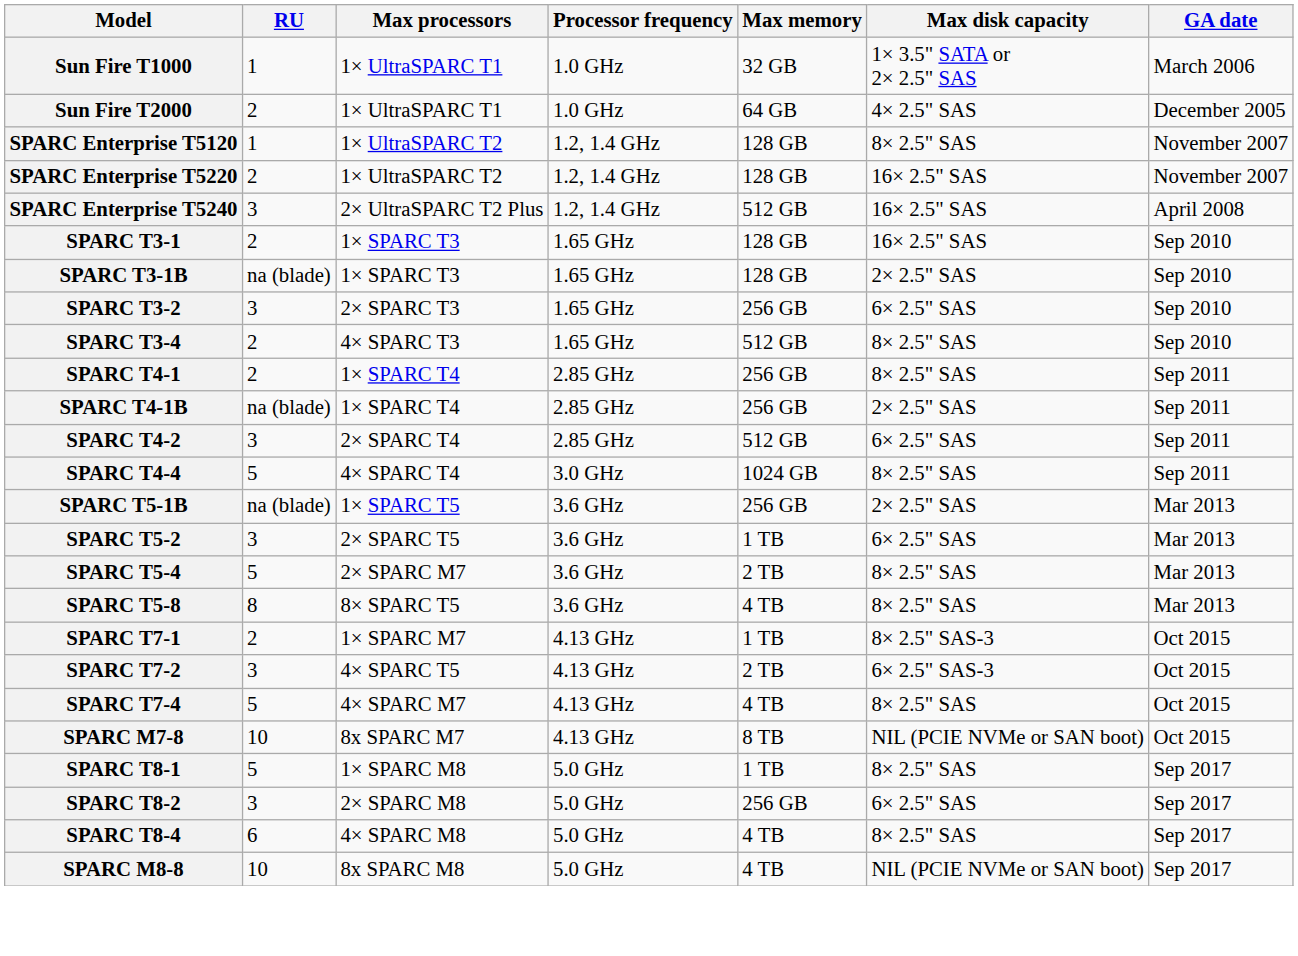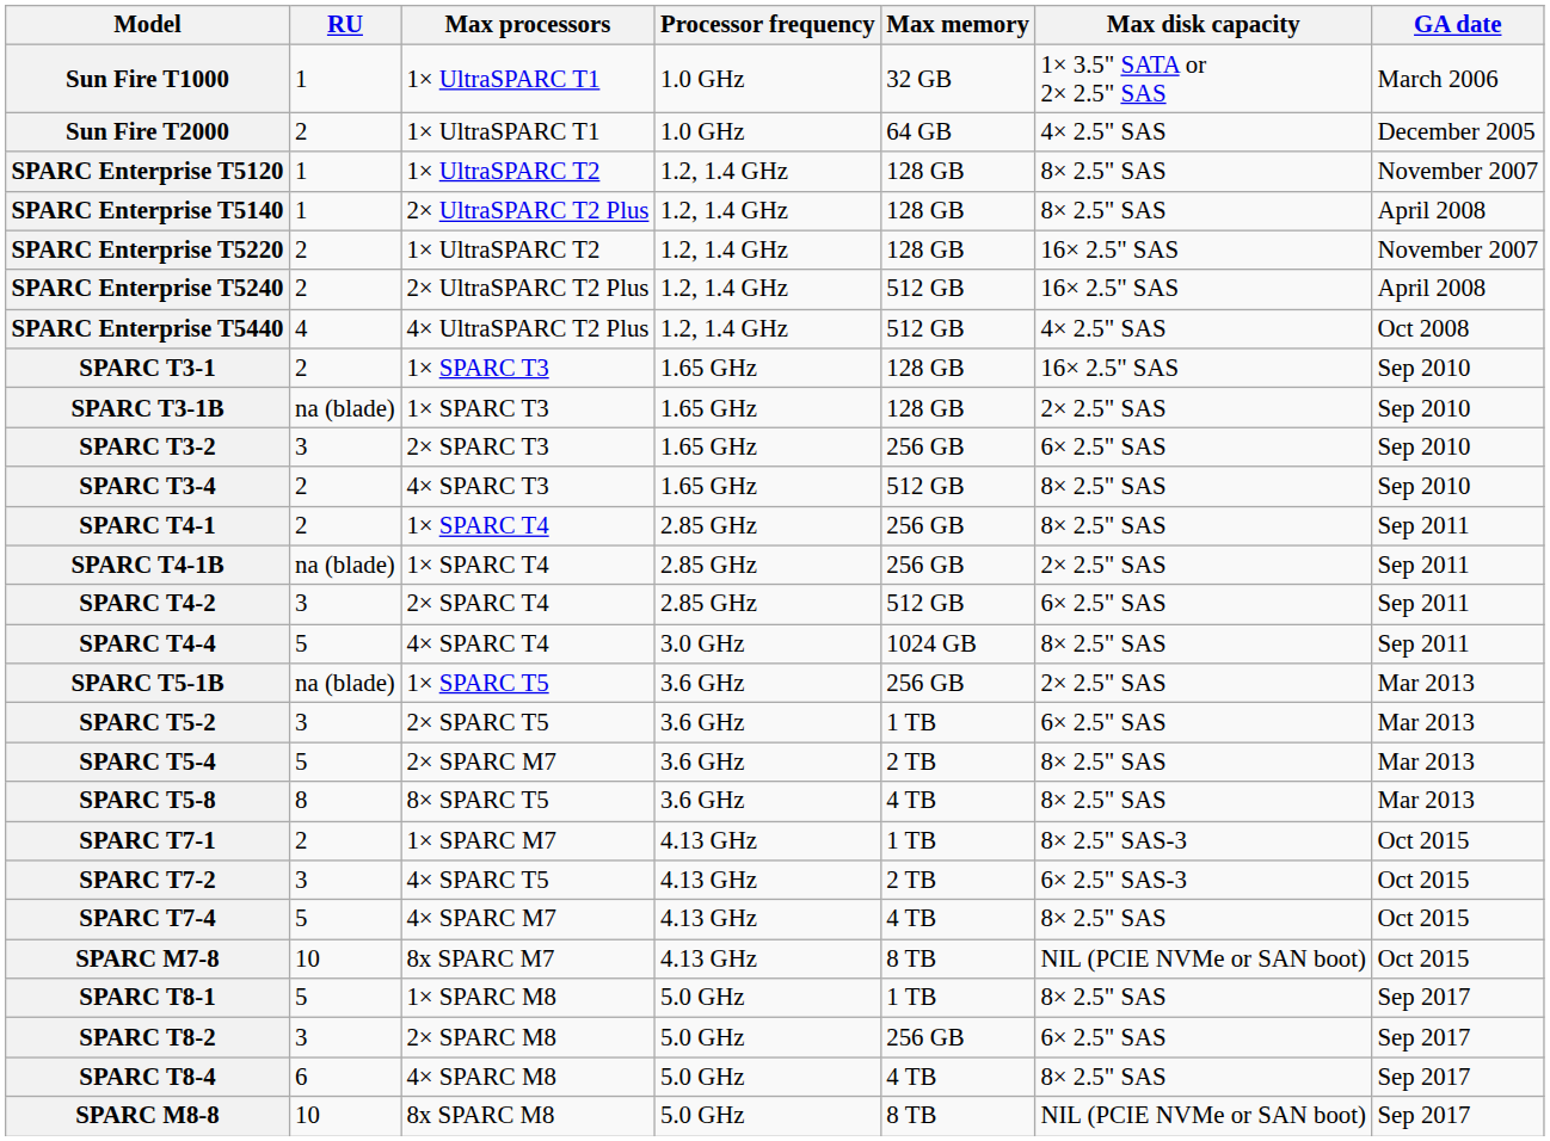+ row: SPARC Enterprise T5140 | 1 | 2× UltraSPARC T2 Plus | 1.2, 1.4 GHz | 128 GB | 8× 2.5" SAS | April 2008
SPARC Enterprise T5240 | RU: 3 -> 2
+ row: SPARC Enterprise T5440 | 4 | 4× UltraSPARC T2 Plus | 1.2, 1.4 GHz | 512 GB | 4× 2.5" SAS | Oct 2008
SPARC M8-8 | Max memory: 4 TB -> 8 TB
